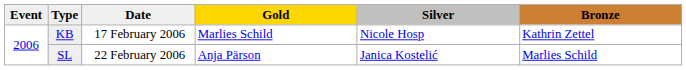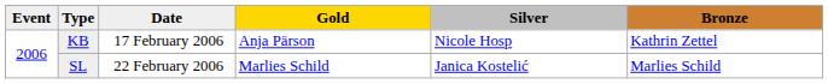KB | Gold: Marlies Schild -> Anja Pärson
SL | Gold: Anja Pärson -> Marlies Schild
